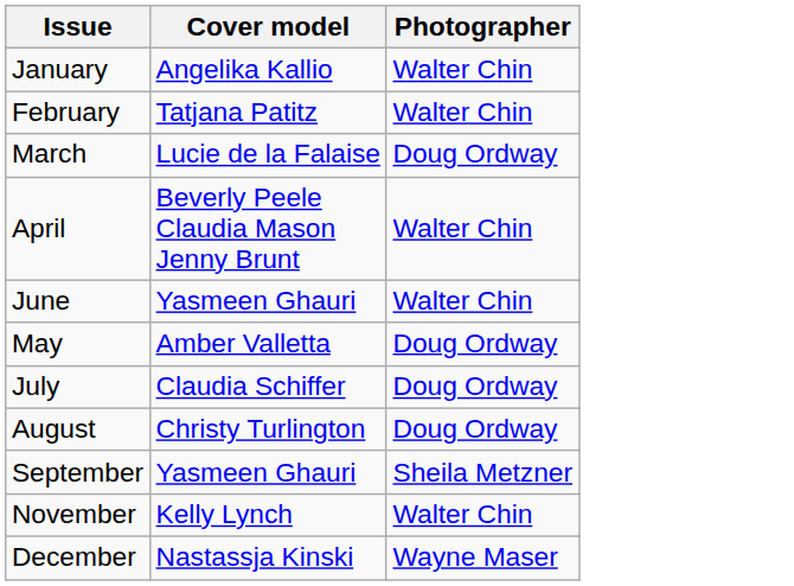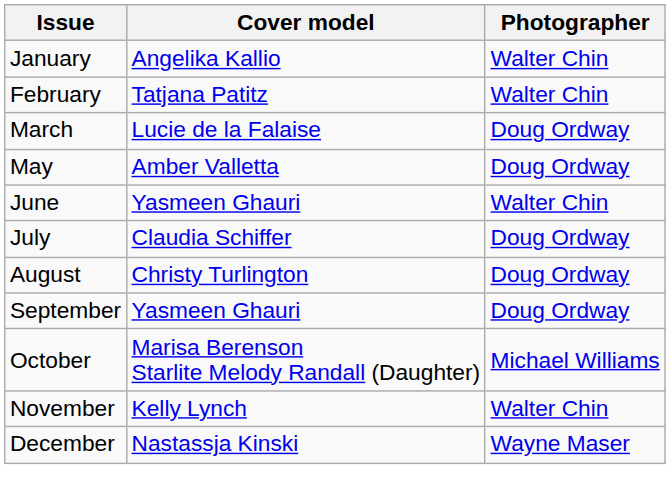- row: April | Beverly Peele Claudia Mason Jenny Brunt | Walter Chin
rows swapped: May <-> June
September | Photographer: Sheila Metzner -> Doug Ordway
+ row: October | Marisa Berenson Starlite Melody Randall (Daughter) | Michael Williams
